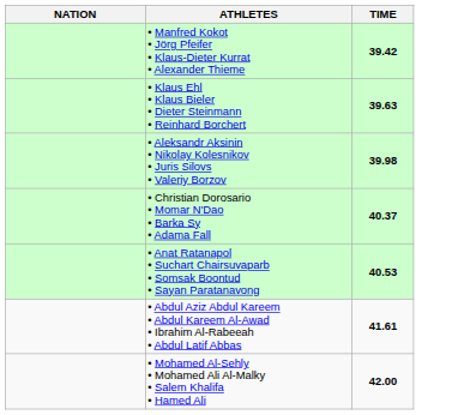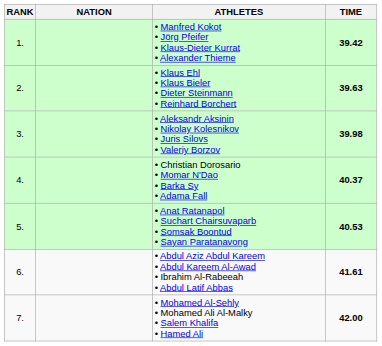+ column: RANK | 1. | 2. | 3. | 4. | 5. | 6. | 7.
